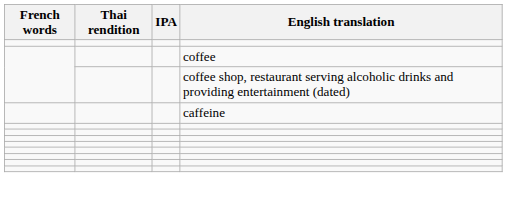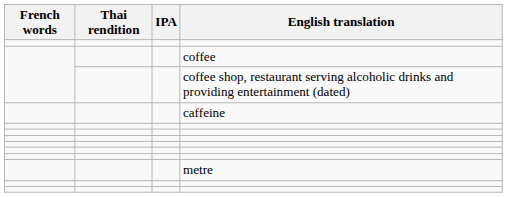+ row: metre
